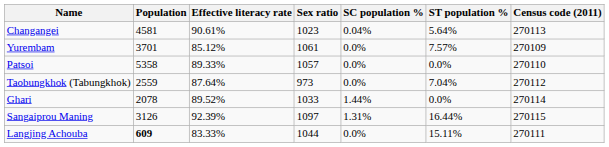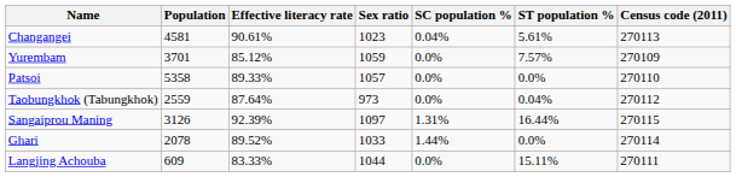Changangei | ST population %: 5.64% -> 5.61%
Yurembam | Sex ratio: 1061 -> 1059
Taobungkhok (Tabungkhok) | ST population %: 7.04% -> 0.04%
rows swapped: Ghari <-> Sangaiprou Maning
Langjing Achouba | Population: bold -> normal
